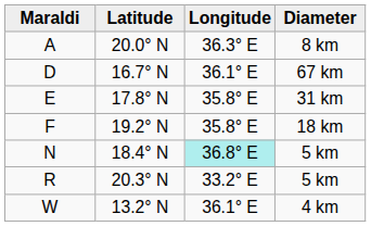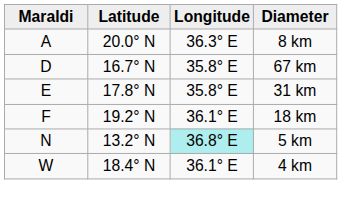D | Longitude: 36.1° E -> 35.8° E
F | Longitude: 35.8° E -> 36.1° E
N | Latitude: 18.4° N -> 13.2° N
- row: R | 20.3° N | 33.2° E | 5 km
W | Latitude: 13.2° N -> 18.4° N
